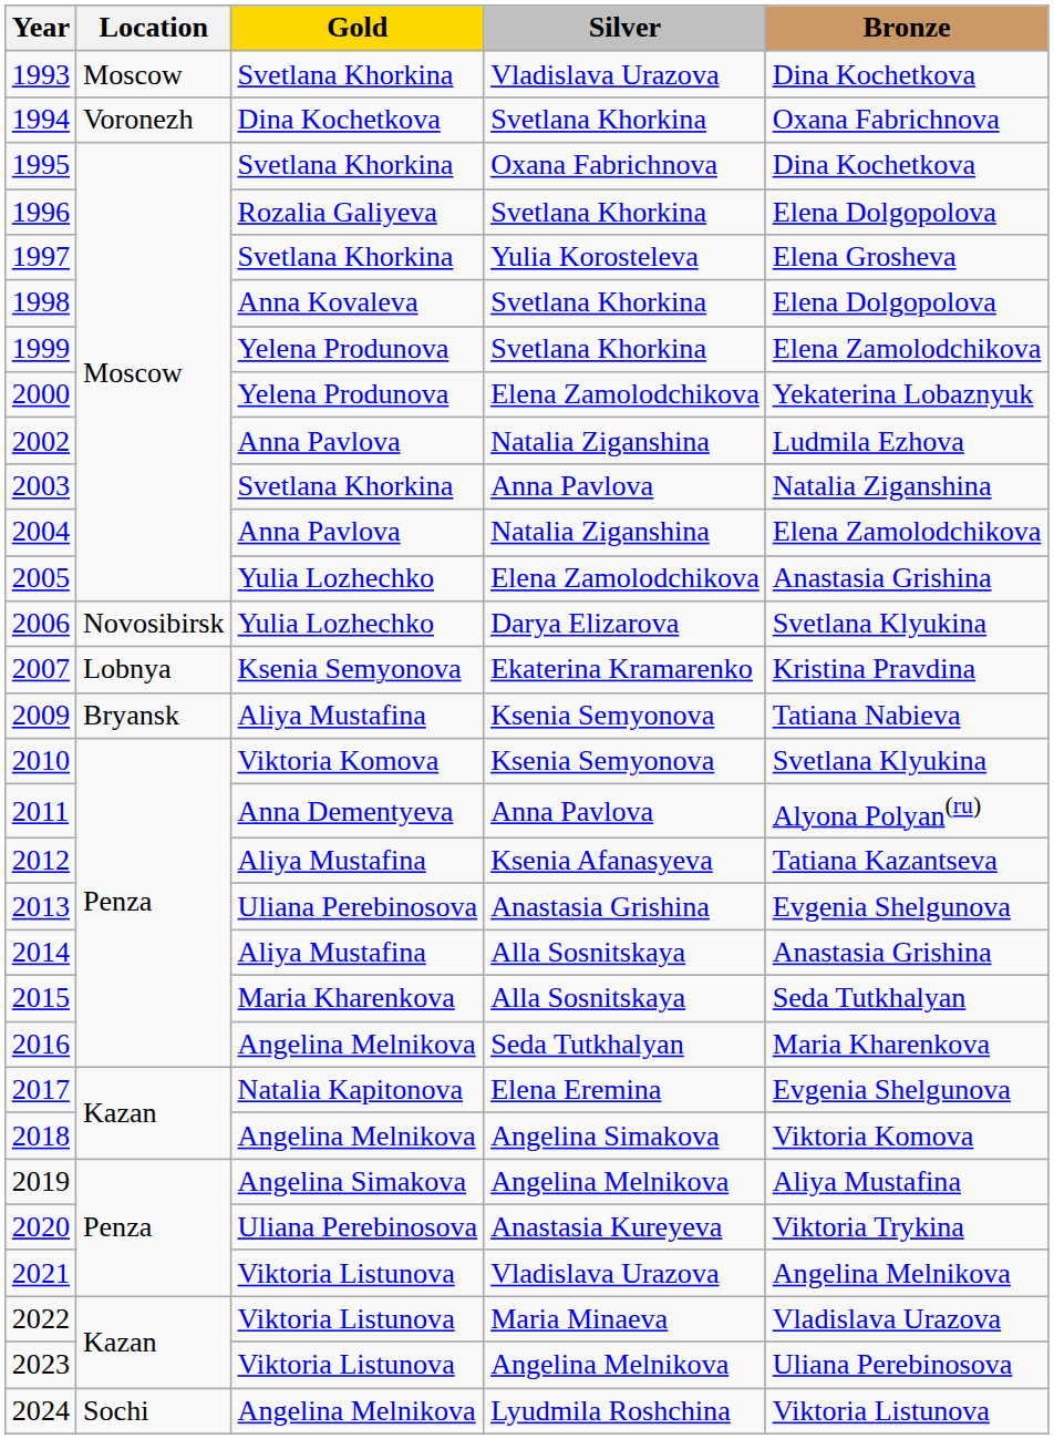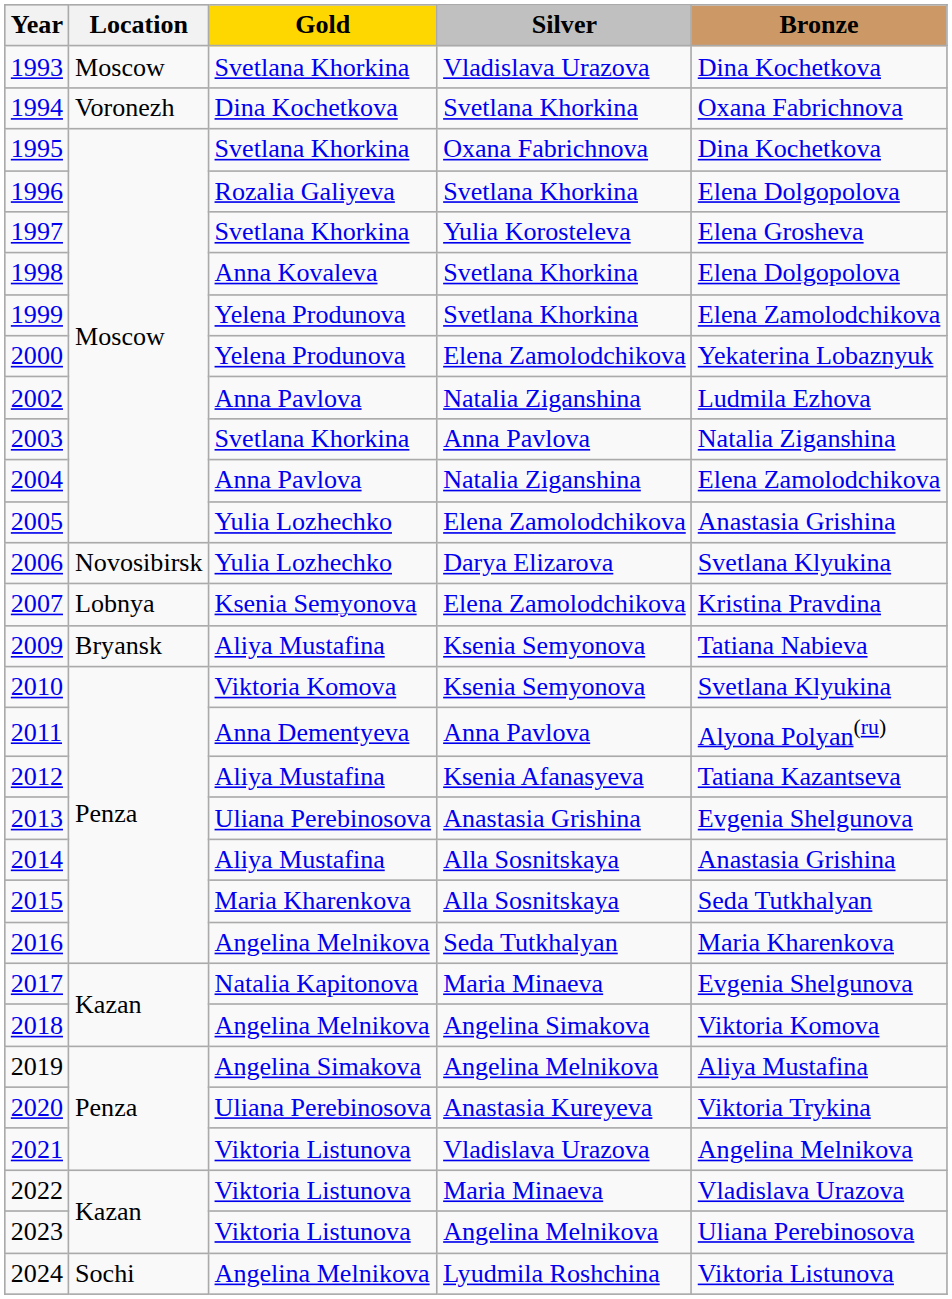2007 | Silver: Ekaterina Kramarenko -> Elena Zamolodchikova
2017 | Silver: Elena Eremina -> Maria Minaeva
